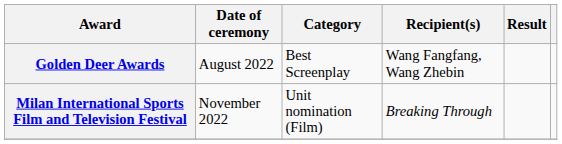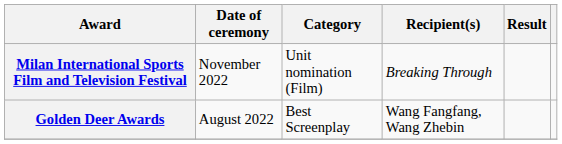rows swapped: Golden Deer Awards <-> Milan International Sports Film and Television Festival
